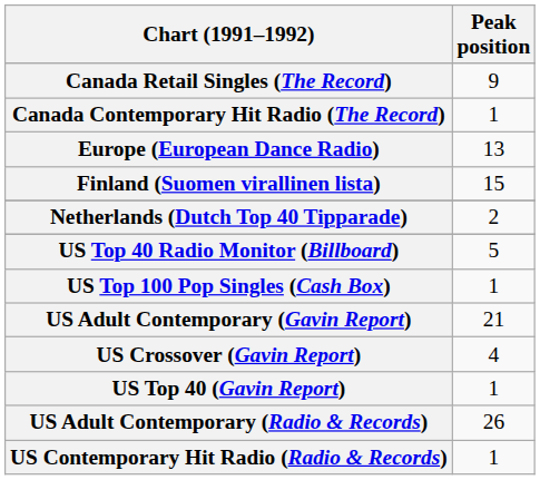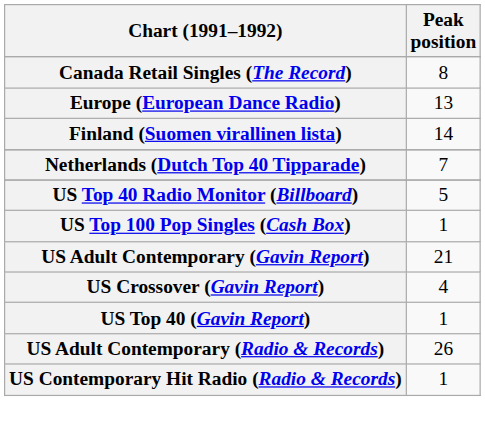Canada Retail Singles (The Record) | Peak position: 9 -> 8
- row: Canada Contemporary Hit Radio (The Record) | 1
Finland (Suomen virallinen lista) | Peak position: 15 -> 14
Netherlands (Dutch Top 40 Tipparade) | Peak position: 2 -> 7
